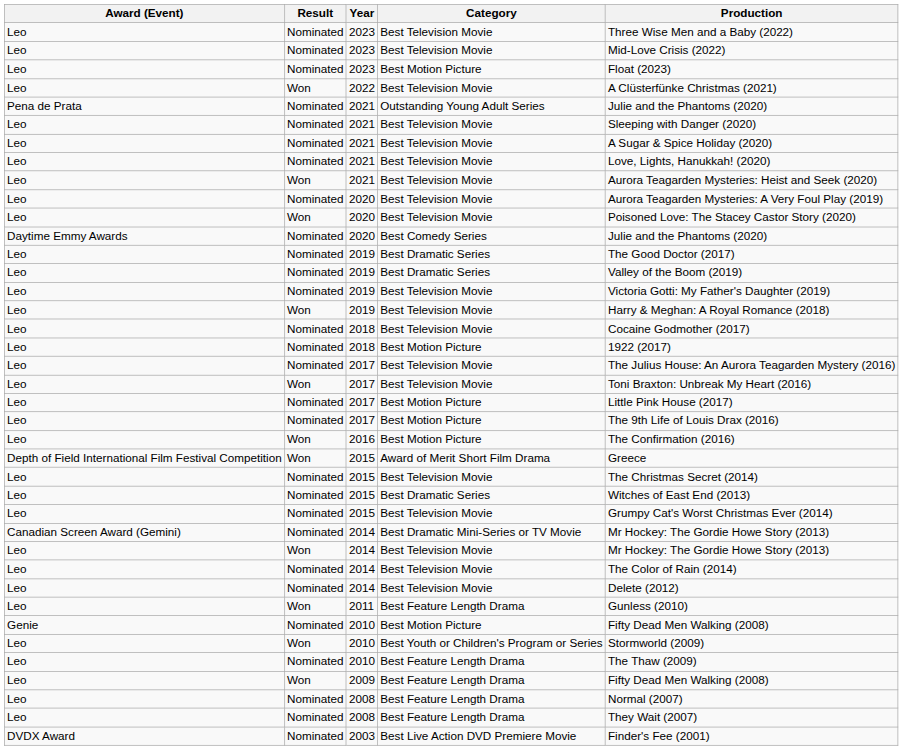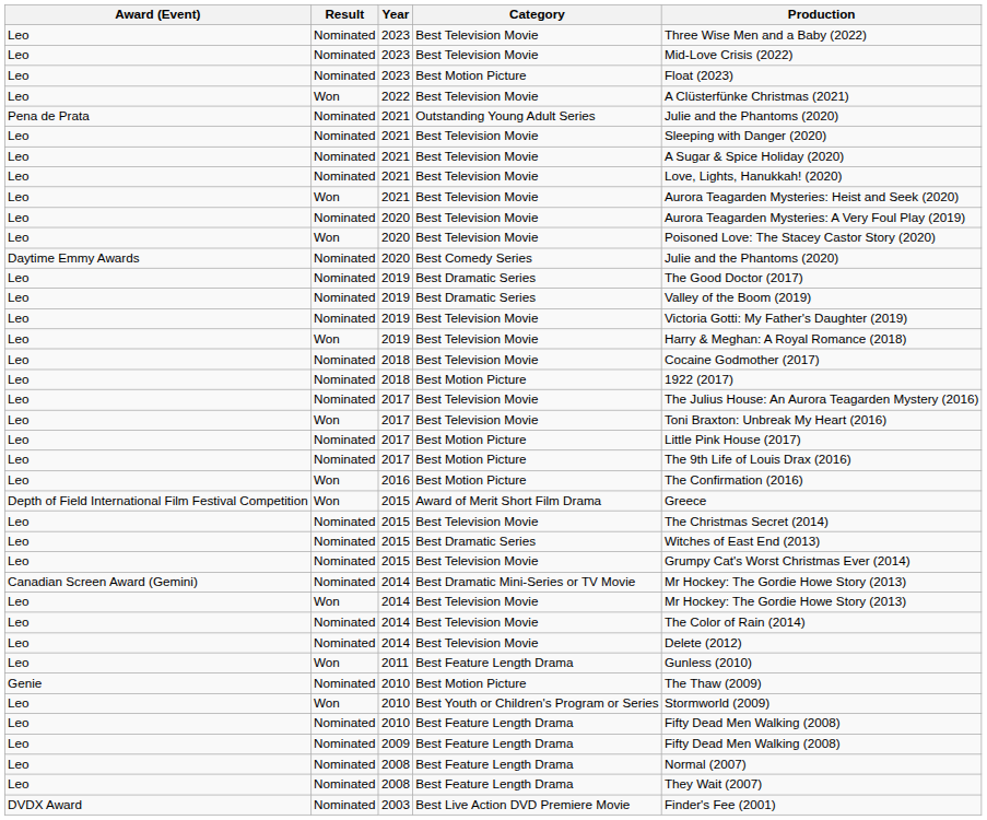2010 / Best Motion Picture | Production: Fifty Dead Men Walking (2008) -> The Thaw (2009)
2010 / Best Feature Length Drama | Production: The Thaw (2009) -> Fifty Dead Men Walking (2008)
2009 | Result: Won -> Nominated
